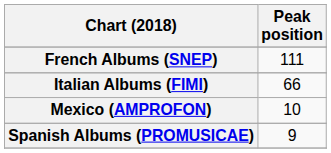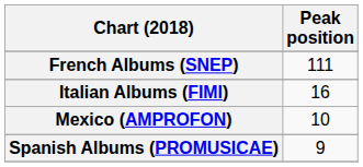Italian Albums (FIMI) | Peak position: 66 -> 16
